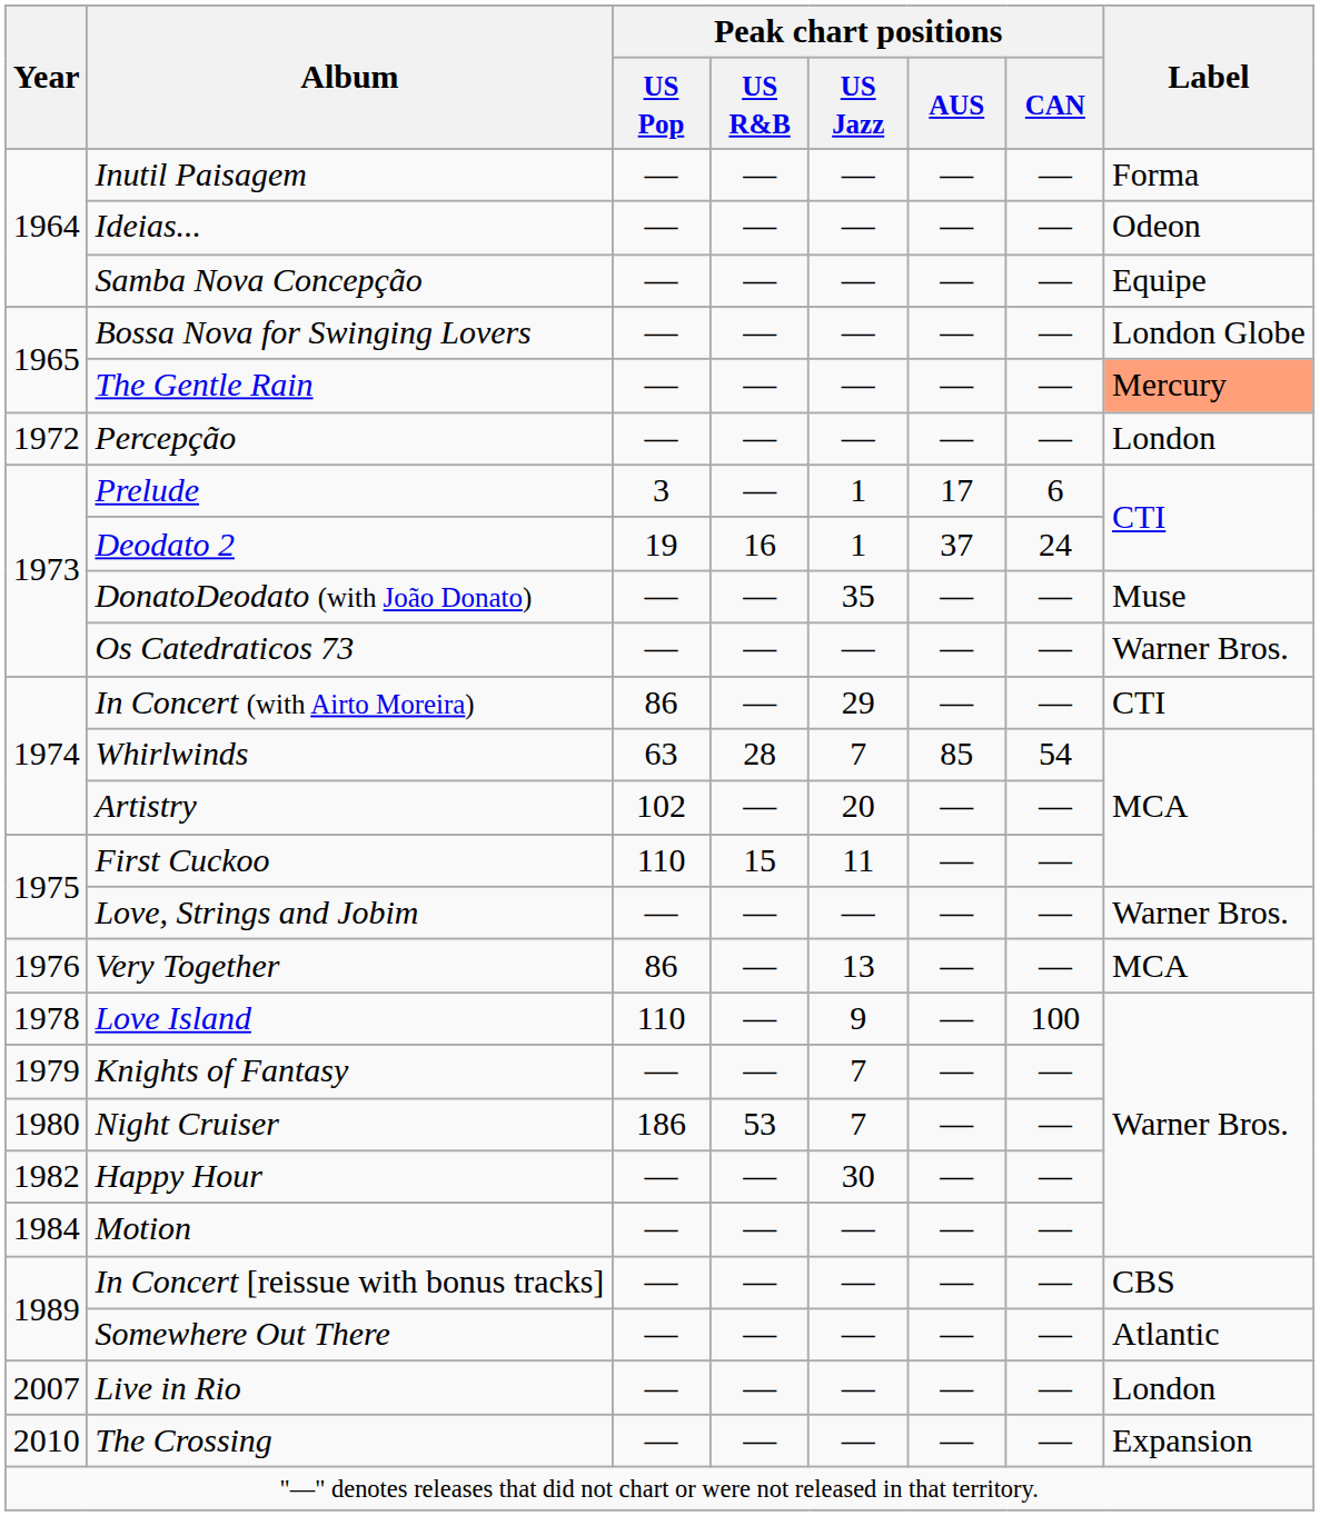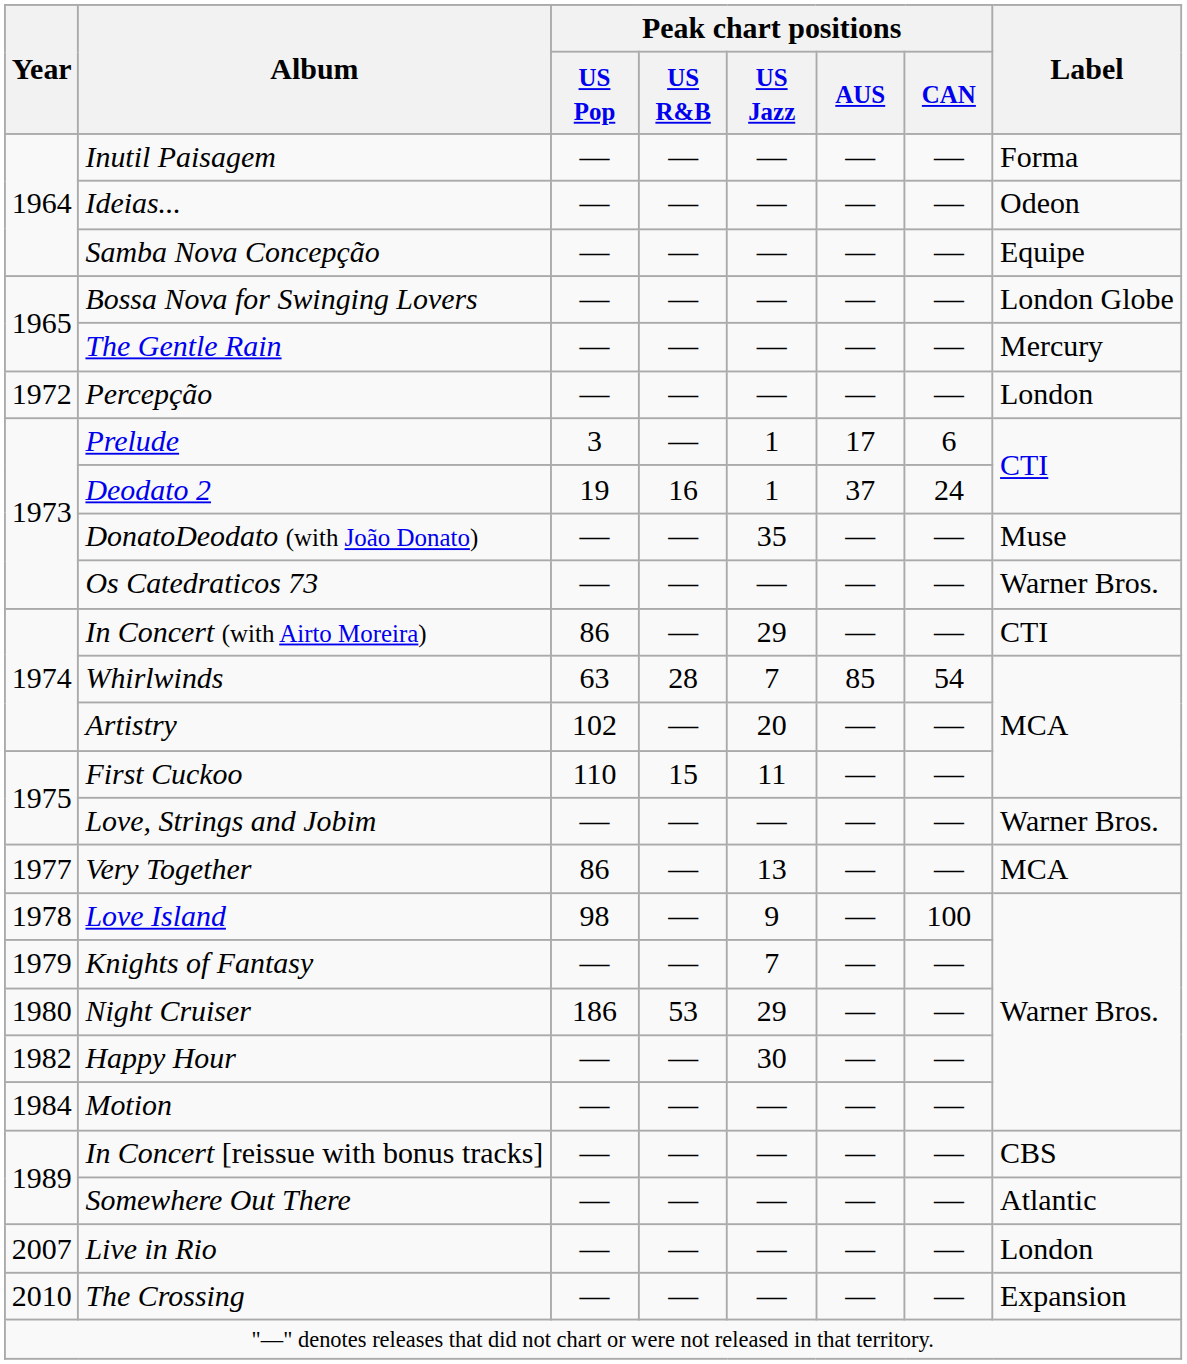The Gentle Rain | Label: lightsalmon background -> no background
Very Together | Year: 1976 -> 1977
Love Island | Peak chart positions / US Pop: 110 -> 98
Night Cruiser | Peak chart positions / US Jazz: 7 -> 29
